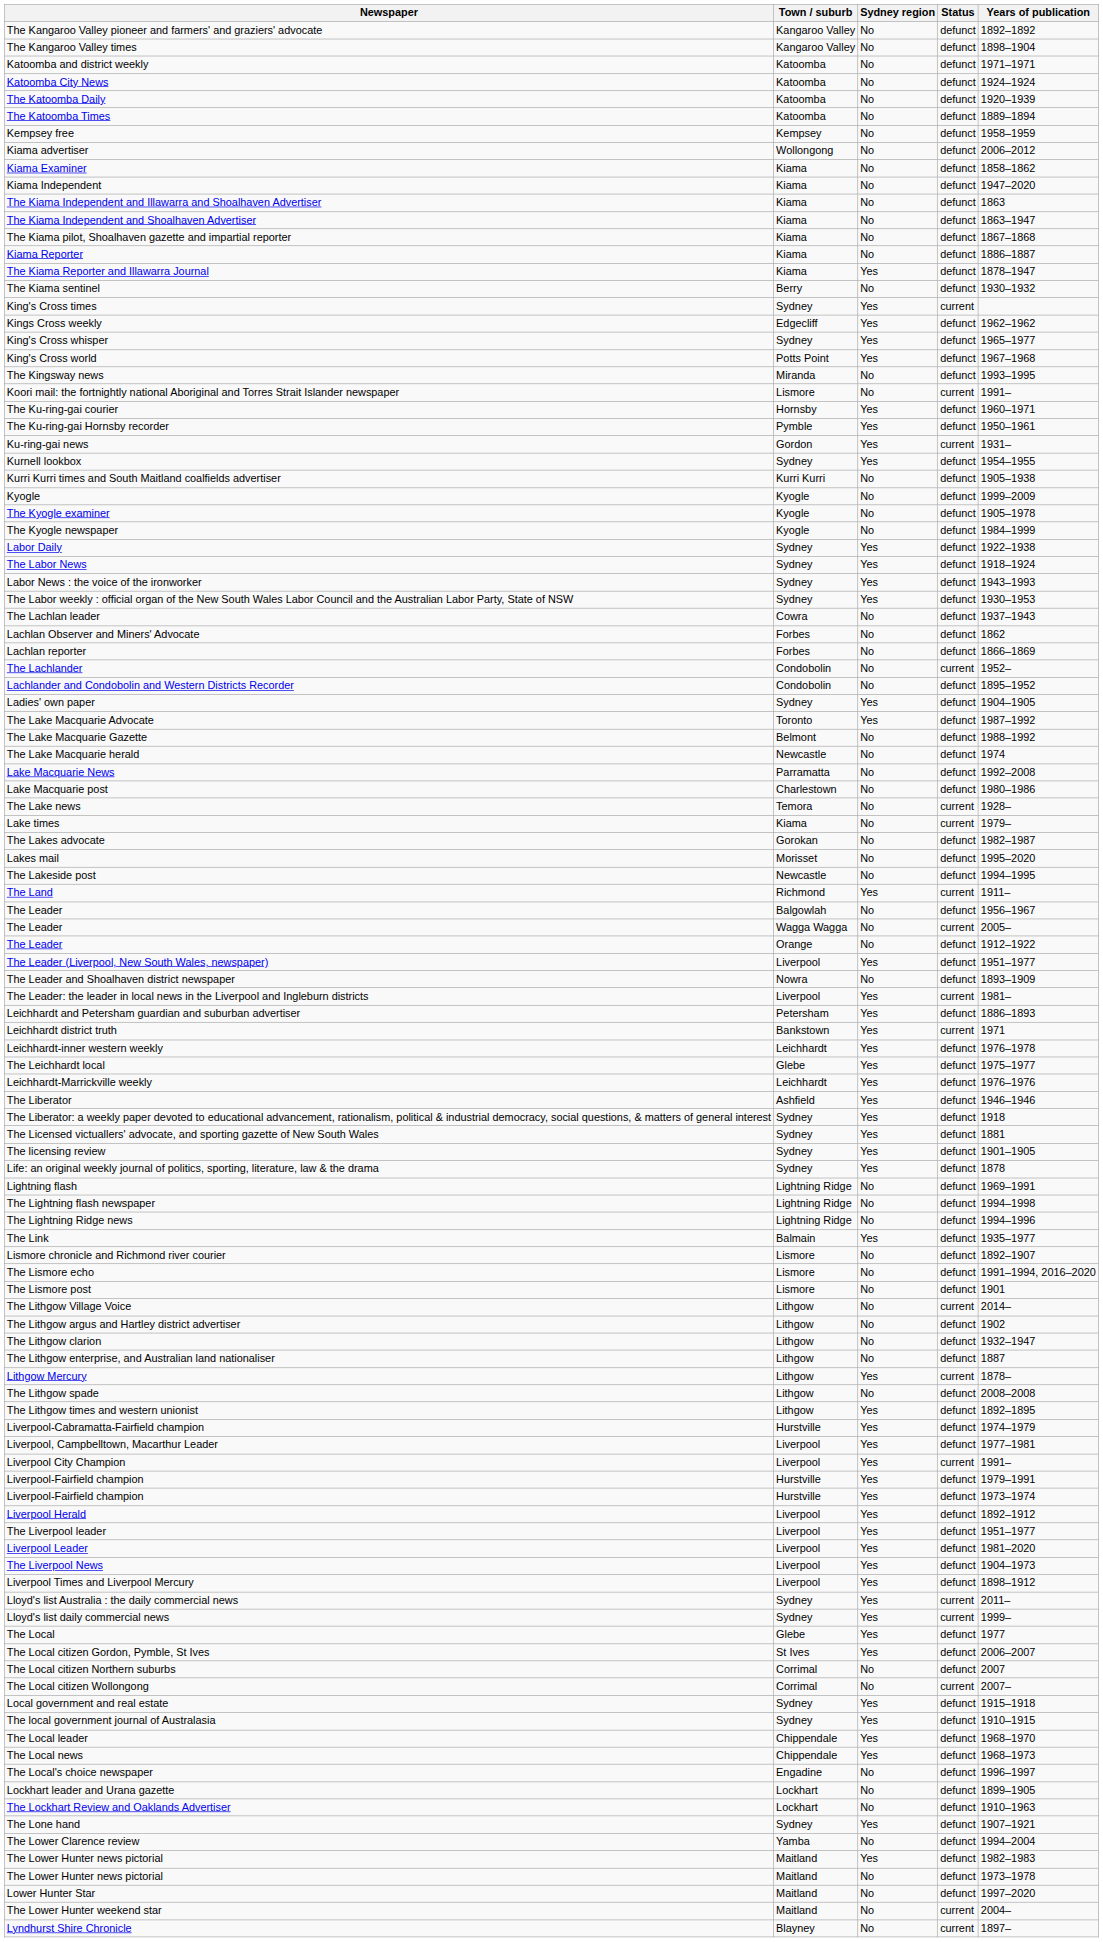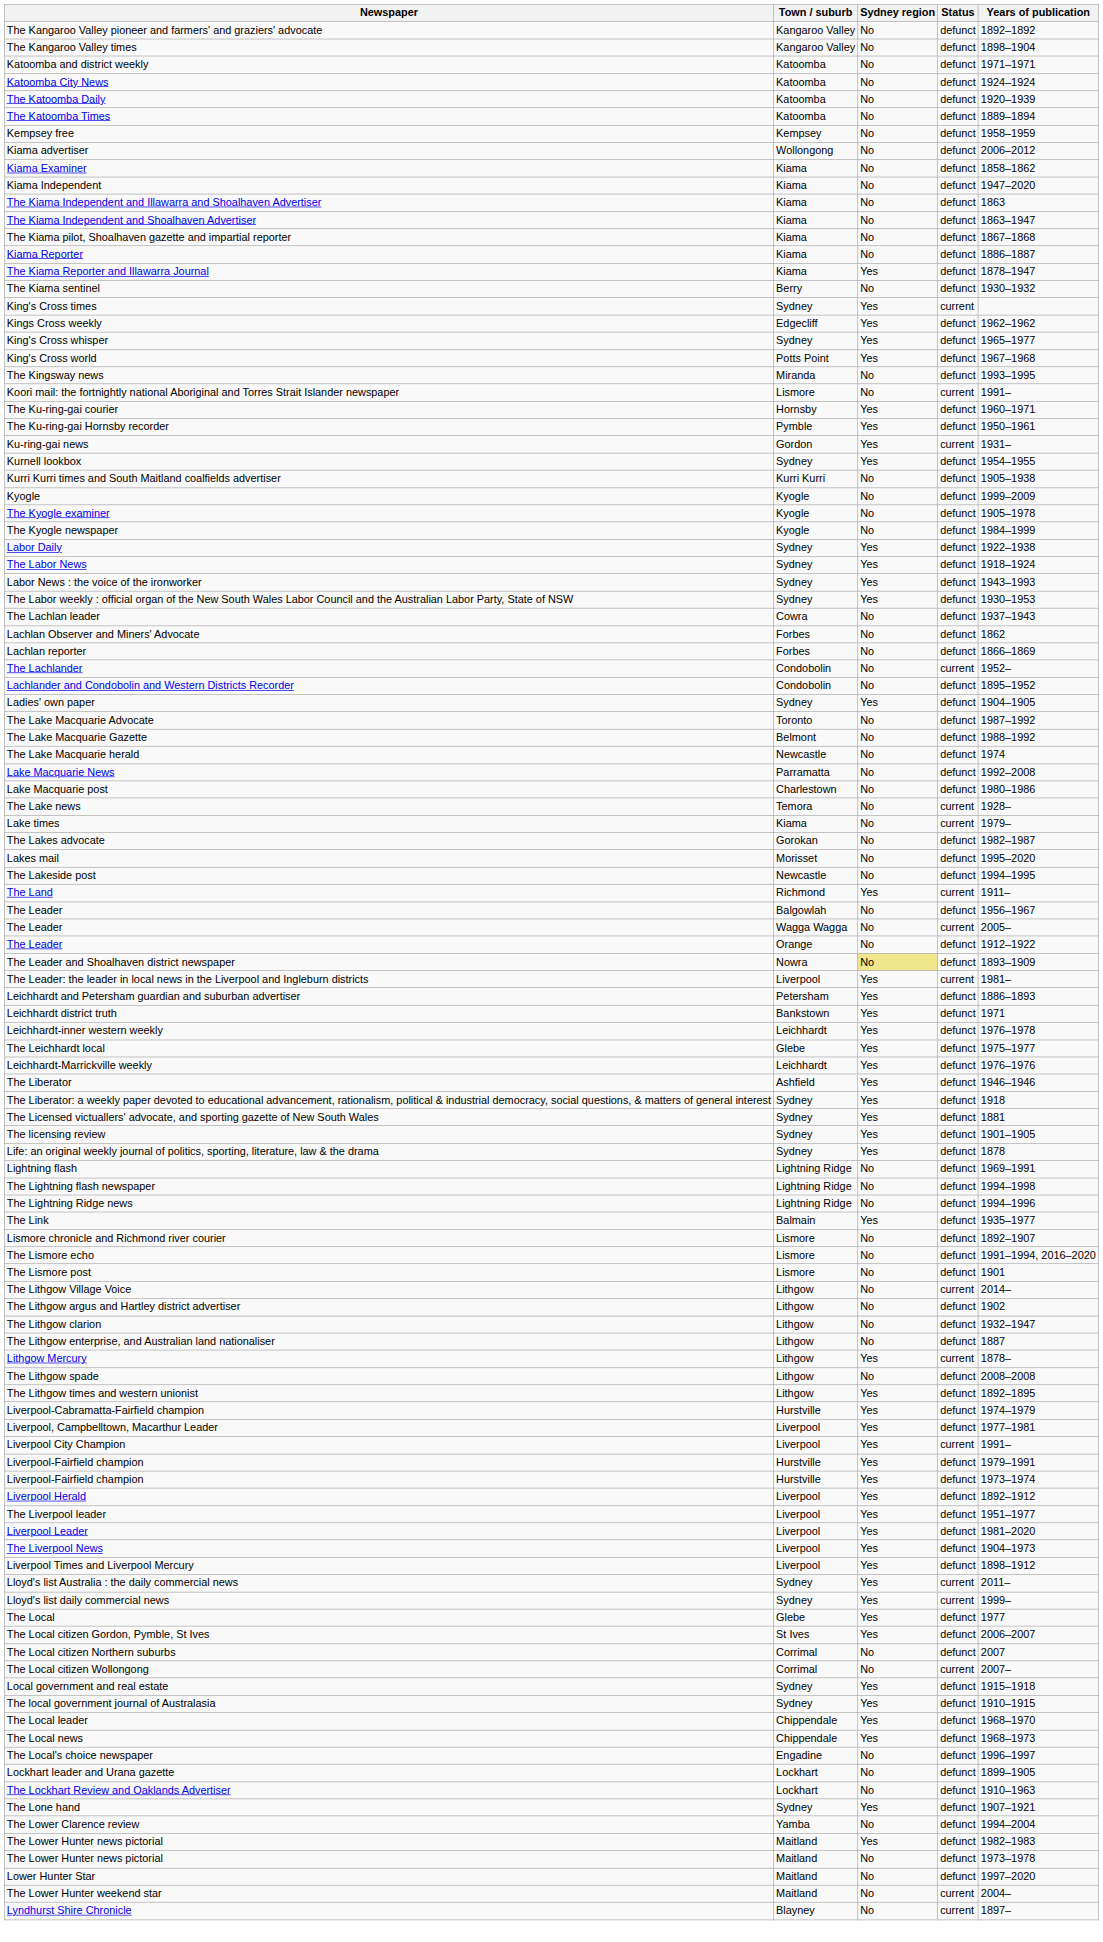The Lake Macquarie Advocate | Sydney region: Yes -> No
- row: The Leader (Liverpool, New South Wales, newspaper) | Liverpool | Yes | defunct | 1951–1977
The Leader and Shoalhaven district newspaper | Sydney region: no background -> khaki background
Leichhardt district truth | Status: current -> defunct
